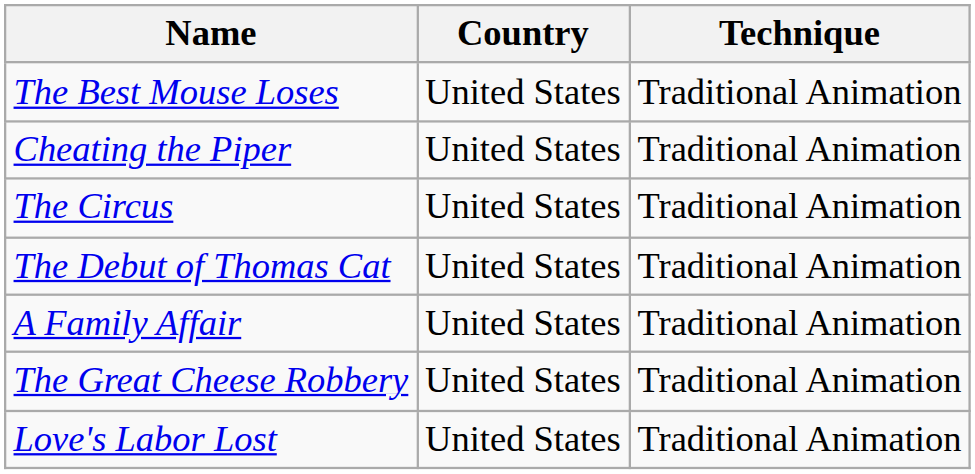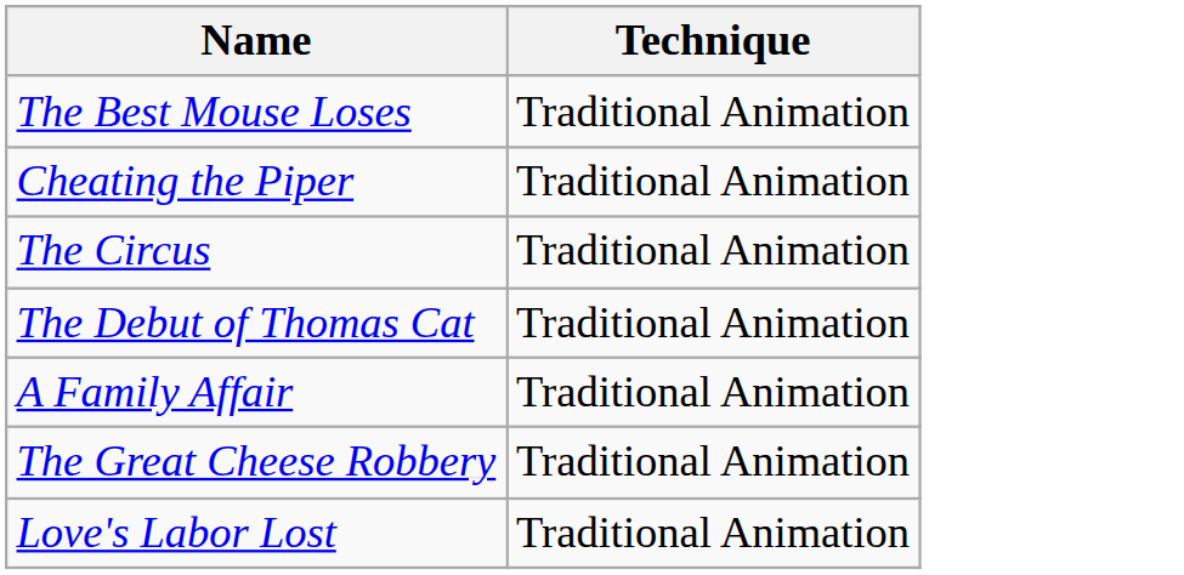- column: Country | United States | United States | United States | United States | United States | United States | United States
